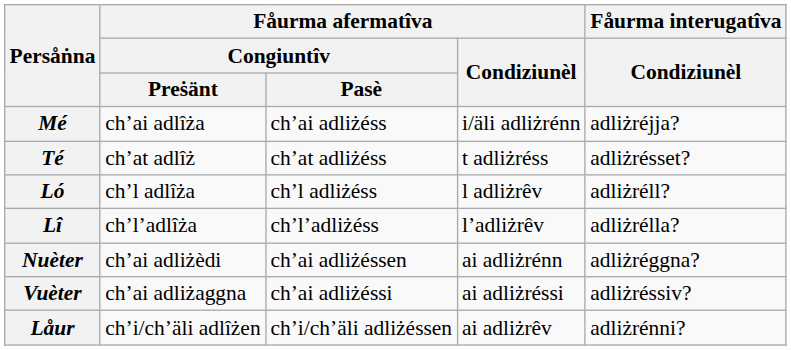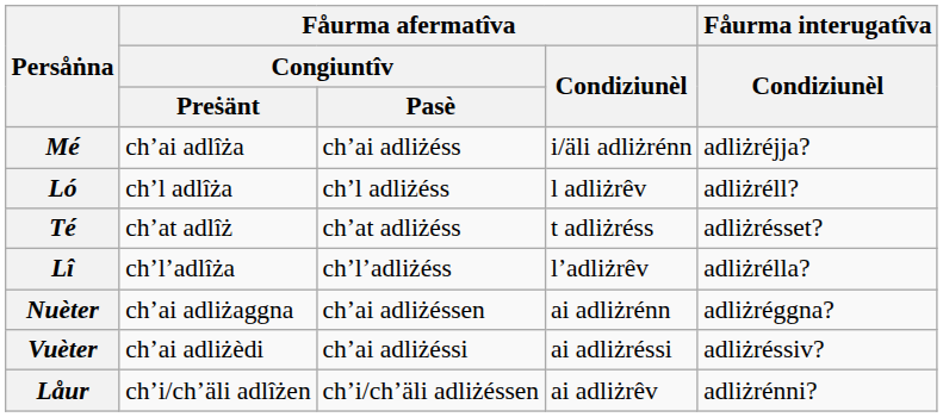rows swapped: Té <-> Ló
Nuèter | Fåurma afermatîva / Congiuntîv / Preṡänt: ch’ai adliżèdi -> ch’ai adliżaggna
Vuèter | Fåurma afermatîva / Congiuntîv / Preṡänt: ch’ai adliżaggna -> ch’ai adliżèdi
